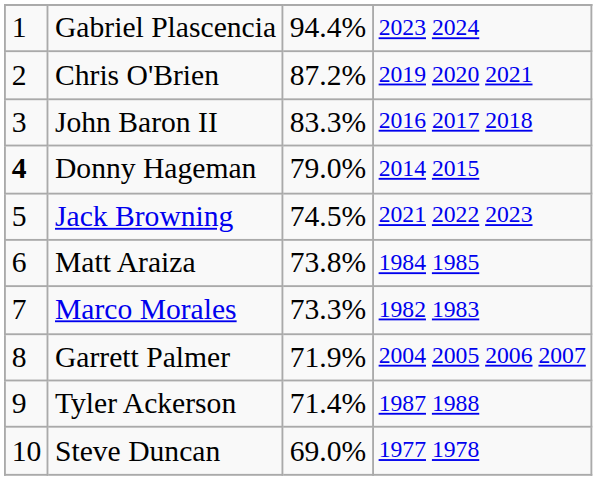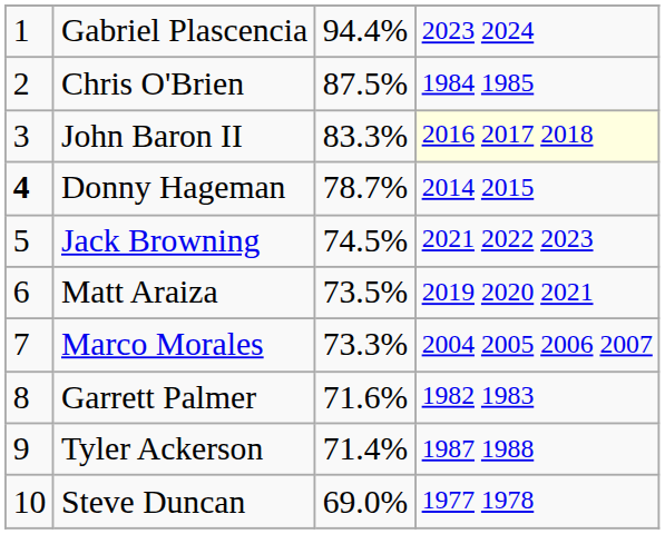Chris O'Brien | column 3: 87.2% -> 87.5%
Chris O'Brien | column 4: 2019 2020 2021 -> 1984 1985
John Baron II | column 4: no background -> lightyellow background
Donny Hageman | column 3: 79.0% -> 78.7%
Matt Araiza | column 3: 73.8% -> 73.5%
Matt Araiza | column 4: 1984 1985 -> 2019 2020 2021
Marco Morales | column 4: 1982 1983 -> 2004 2005 2006 2007
Garrett Palmer | column 3: 71.9% -> 71.6%
Garrett Palmer | column 4: 2004 2005 2006 2007 -> 1982 1983
